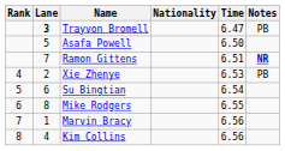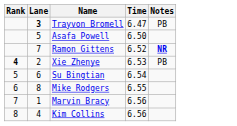- column: Nationality
Ramon Gittens | Time: 6.51 -> 6.52
Xie Zhenye | Rank: normal -> bold
